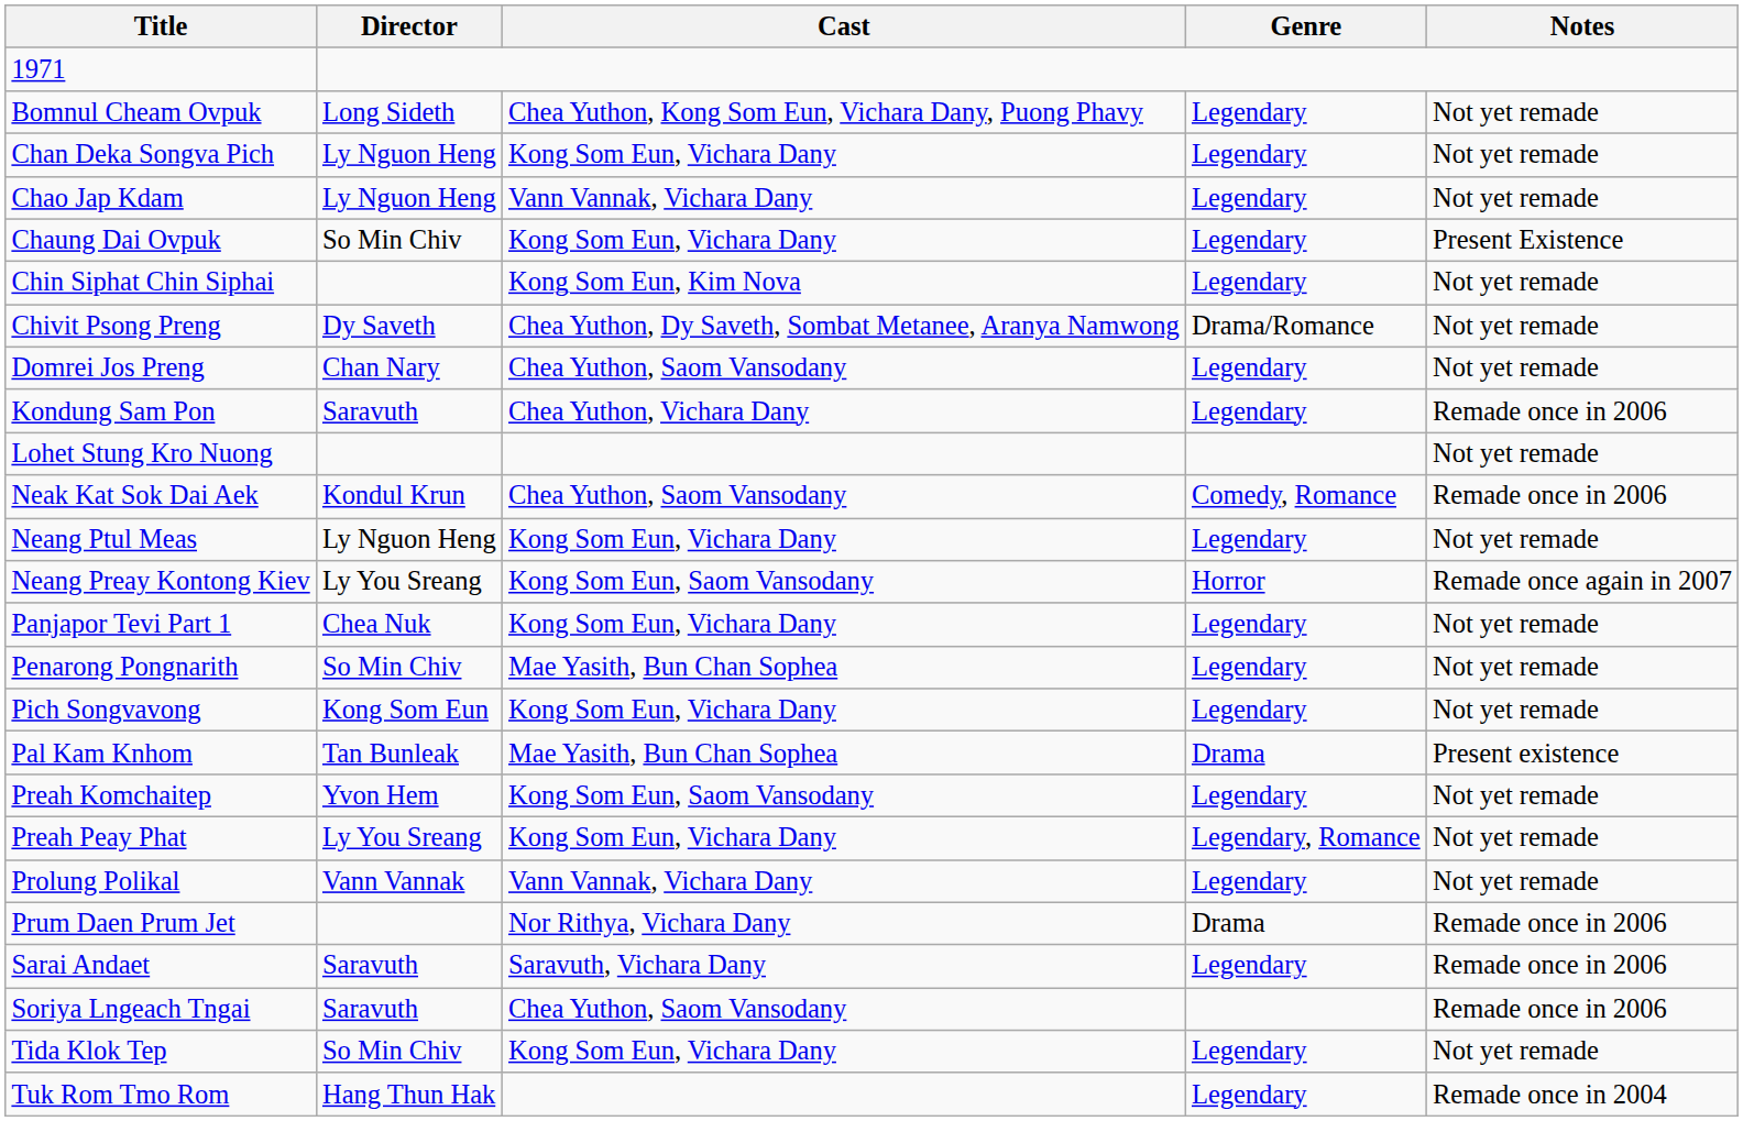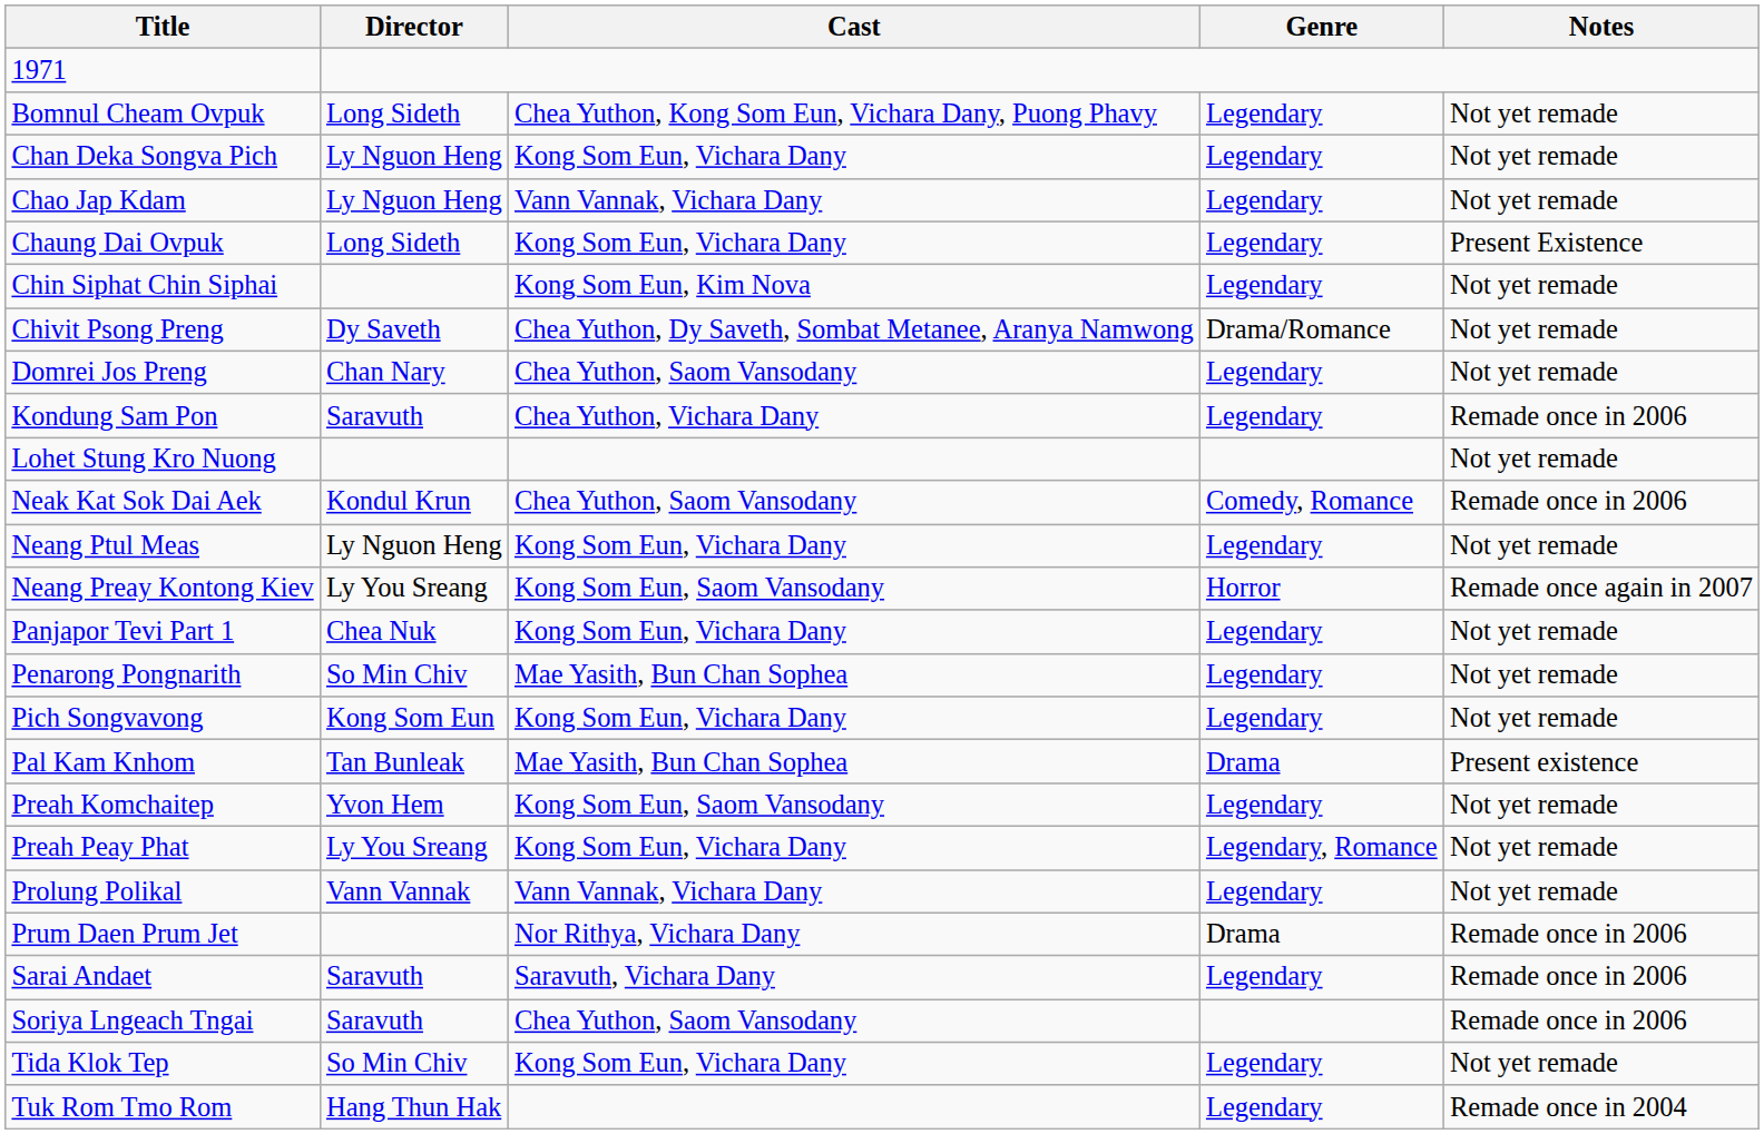Chaung Dai Ovpuk | Director: So Min Chiv -> Long Sideth
